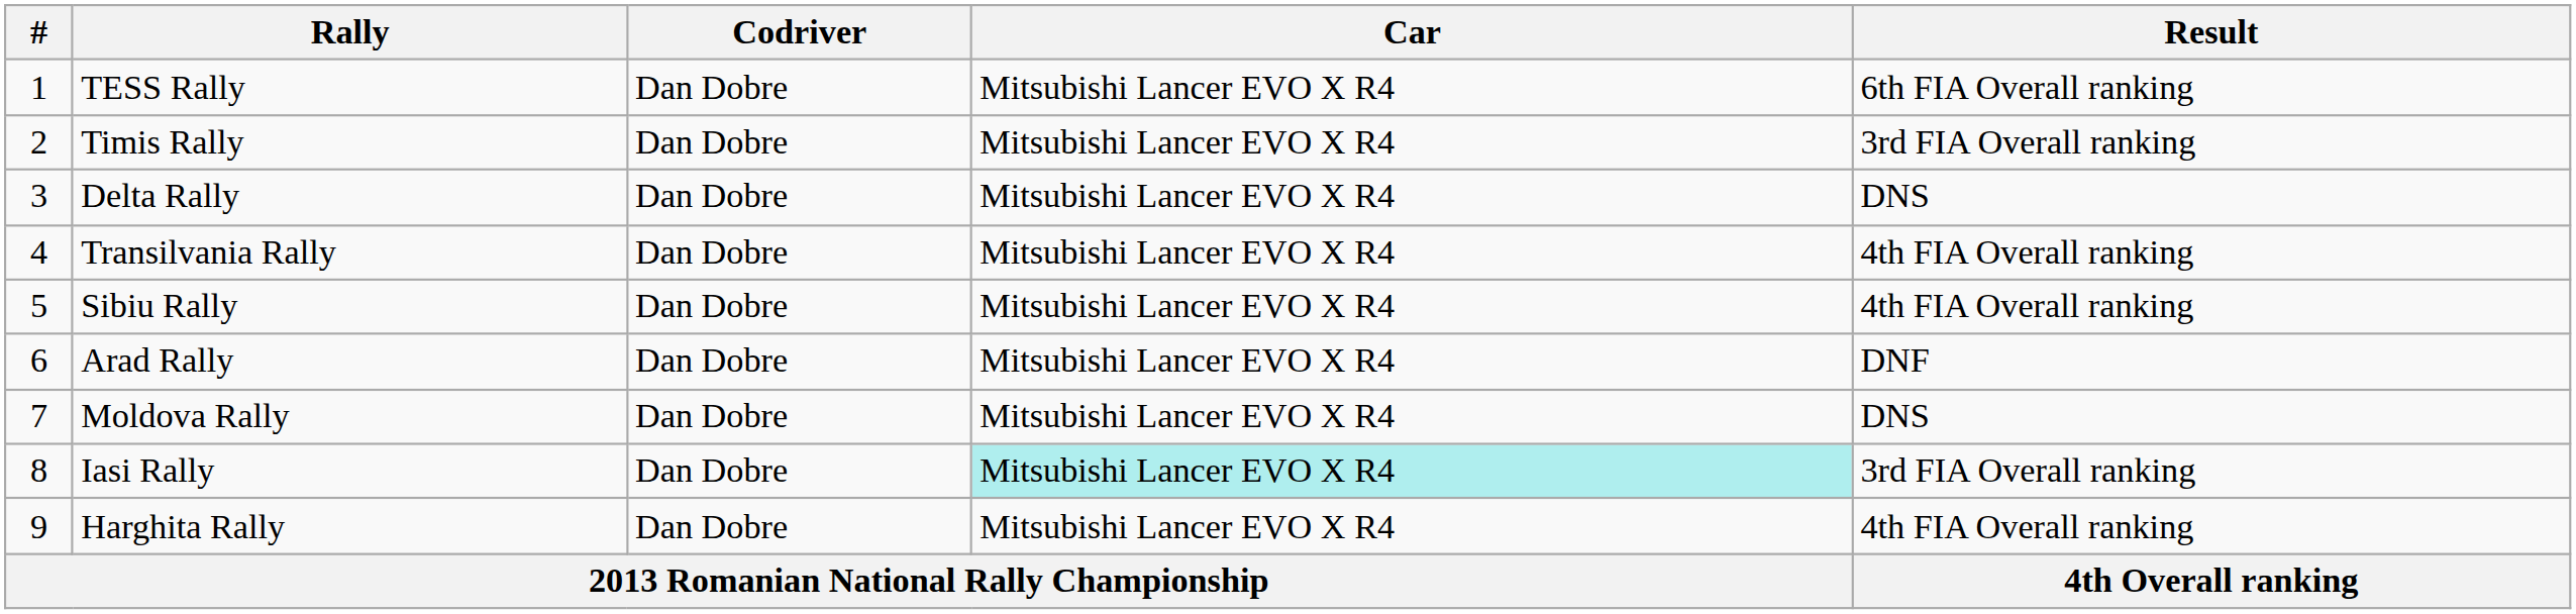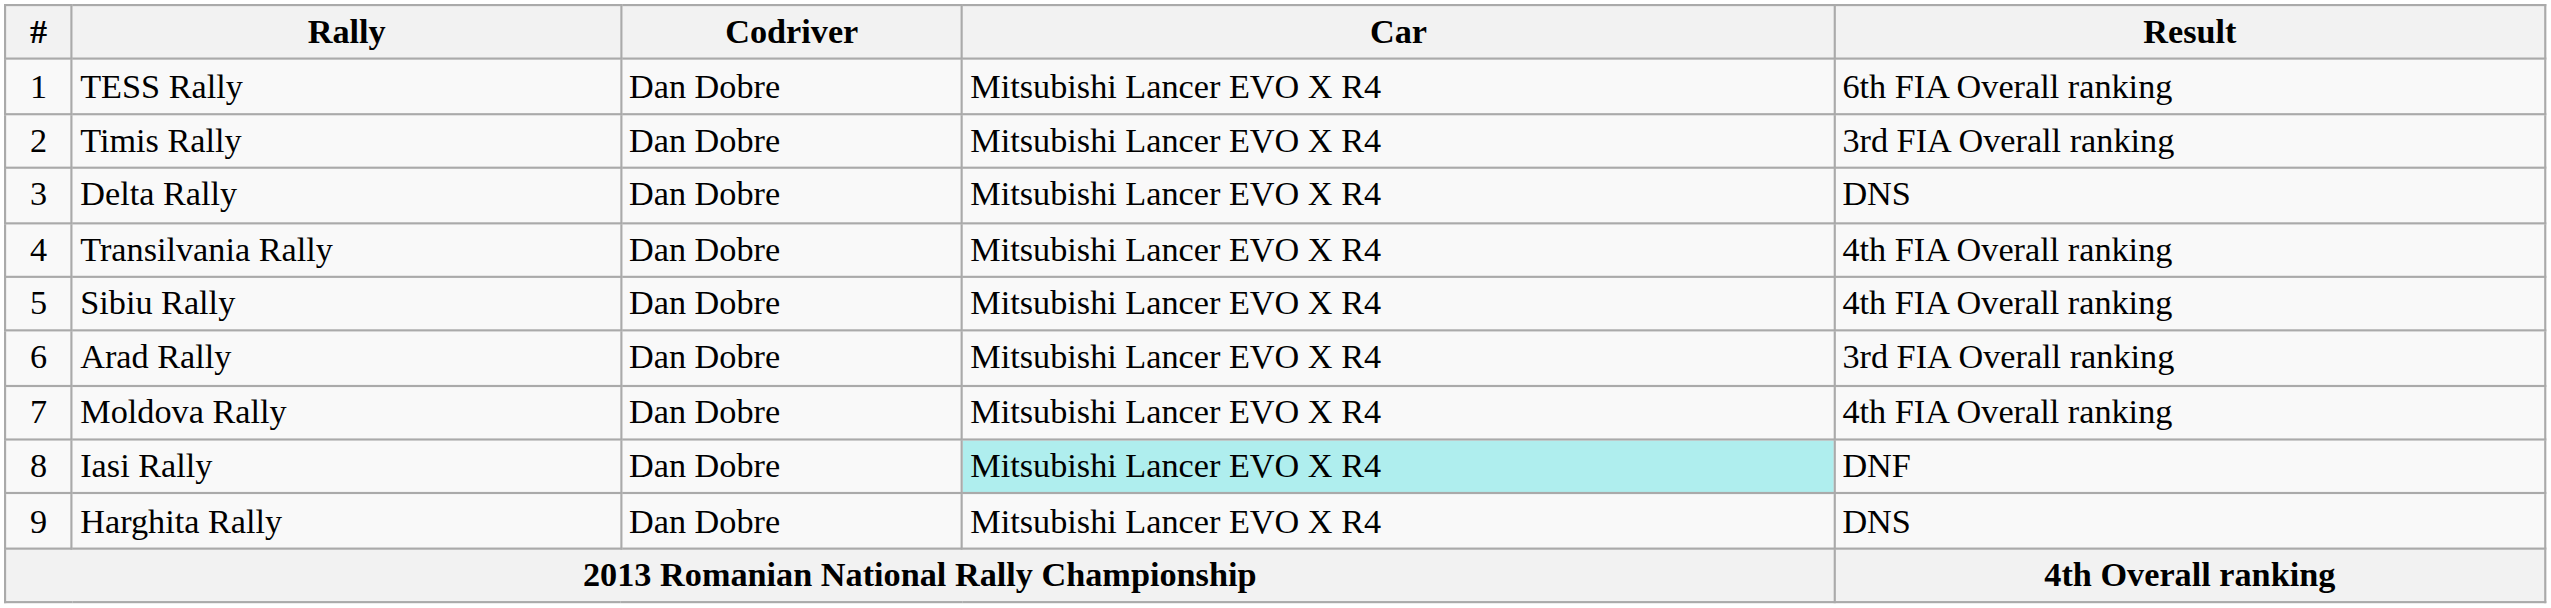Arad Rally | Result: DNF -> 3rd FIA Overall ranking
Moldova Rally | Result: DNS -> 4th FIA Overall ranking
Iasi Rally | Result: 3rd FIA Overall ranking -> DNF
Harghita Rally | Result: 4th FIA Overall ranking -> DNS
